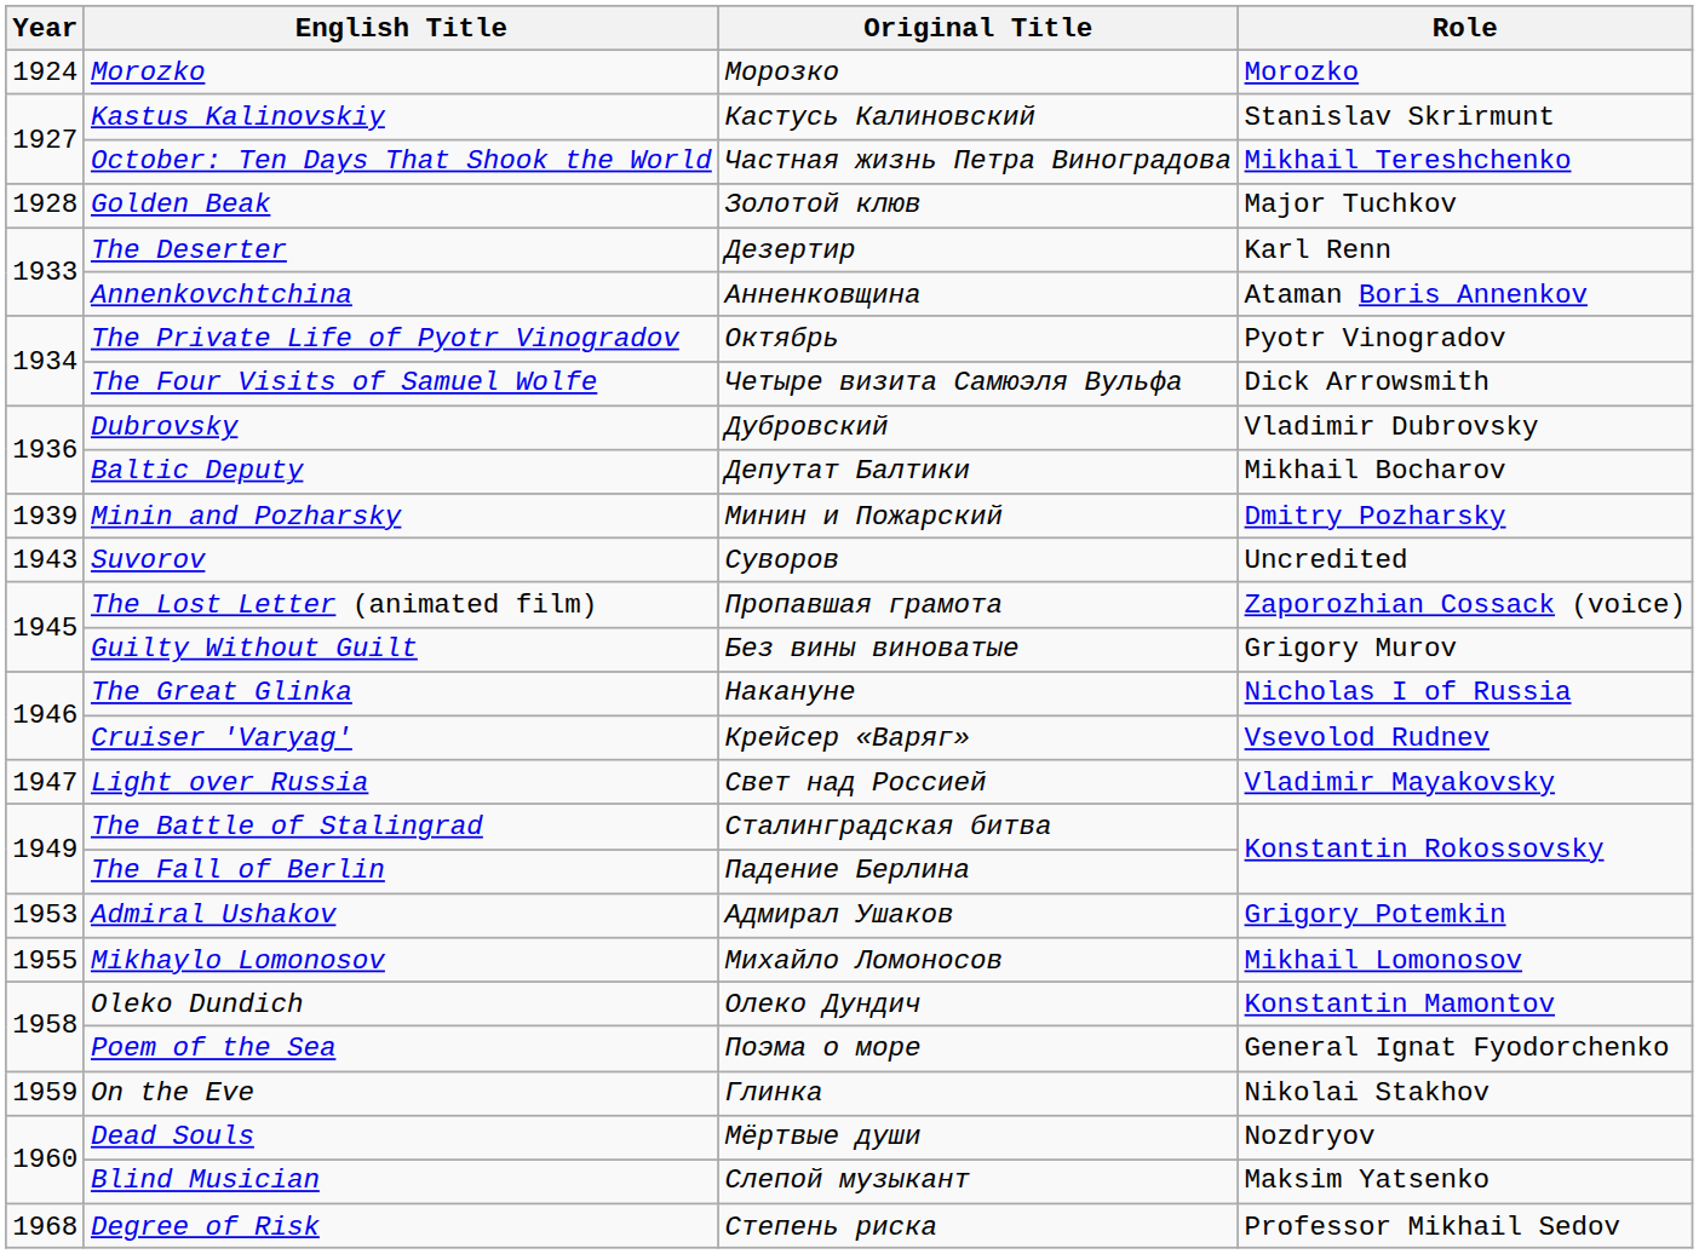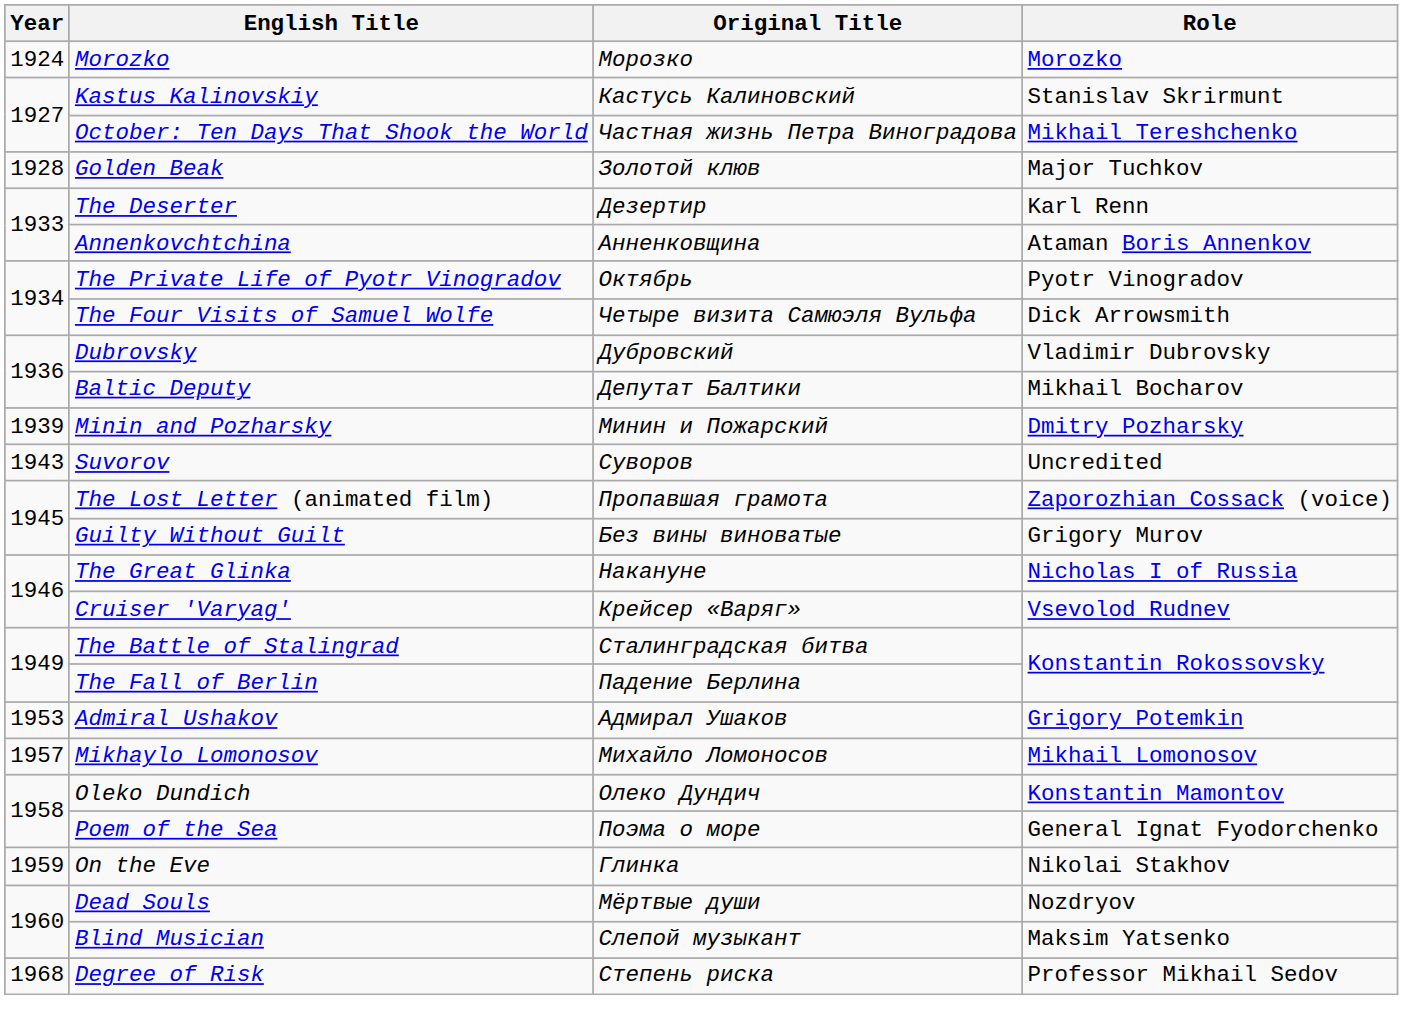- row: 1947 | Light over Russia | Свет над Россией | Vladimir Mayakovsky
Mikhaylo Lomonosov | Year: 1955 -> 1957
